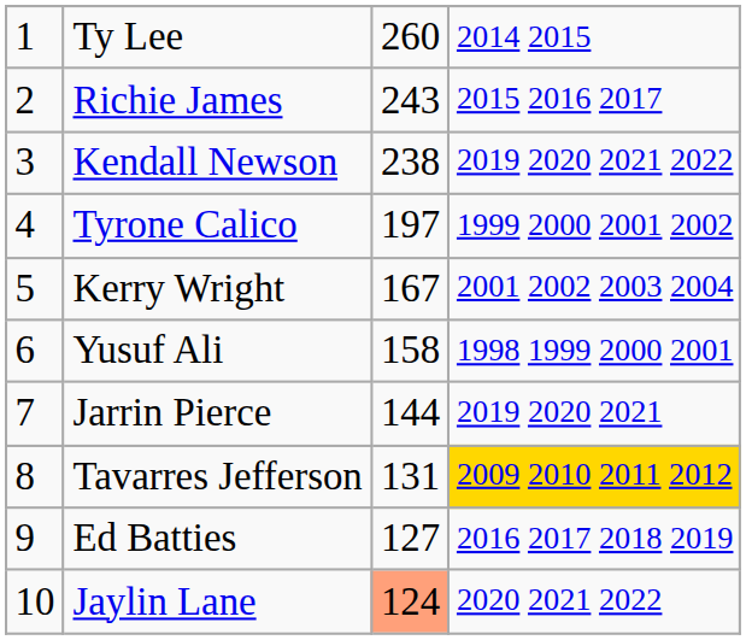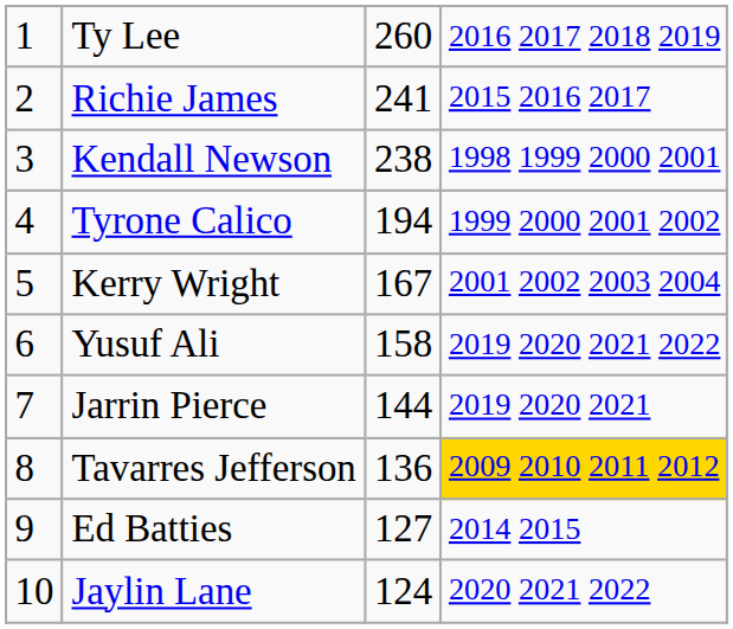Ty Lee | column 4: 2014 2015 -> 2016 2017 2018 2019
Richie James | column 3: 243 -> 241
Kendall Newson | column 4: 2019 2020 2021 2022 -> 1998 1999 2000 2001
Tyrone Calico | column 3: 197 -> 194
Yusuf Ali | column 4: 1998 1999 2000 2001 -> 2019 2020 2021 2022
Tavarres Jefferson | column 3: 131 -> 136
Ed Batties | column 4: 2016 2017 2018 2019 -> 2014 2015
Jaylin Lane | column 3: lightsalmon background -> no background
